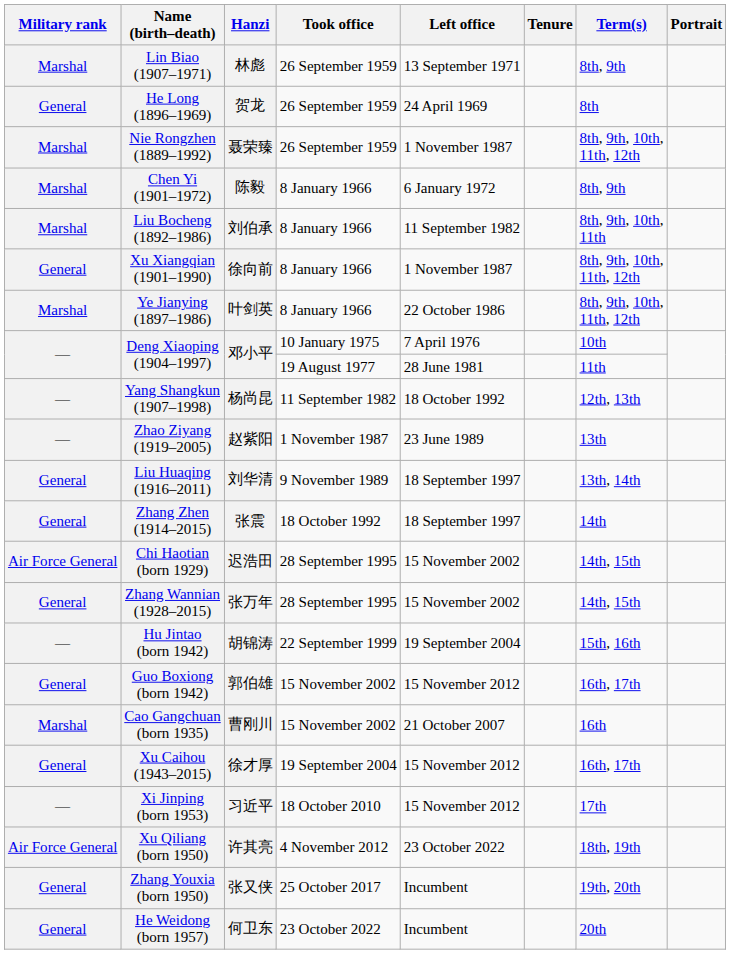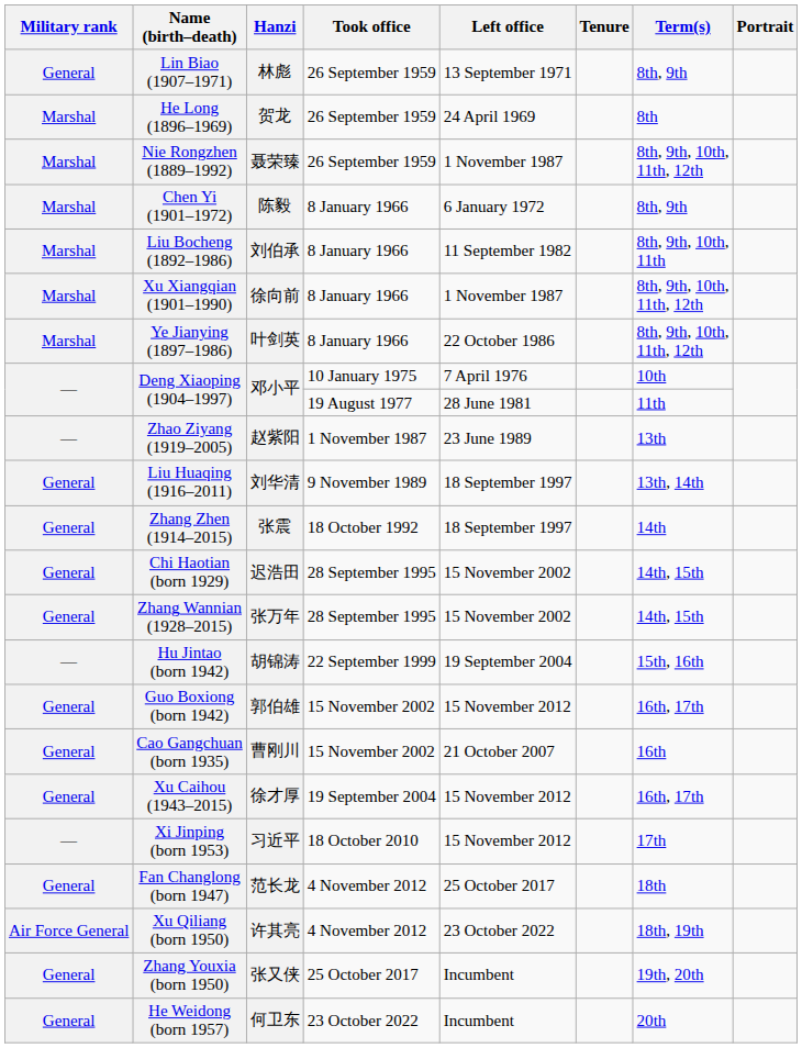Lin Biao (1907–1971) | Military rank: Marshal -> General
He Long (1896–1969) | Military rank: General -> Marshal
Xu Xiangqian (1901–1990) | Military rank: General -> Marshal
- row: — | Yang Shangkun (1907–1998) | 杨尚昆 | 11 September 1982 | 18 October 1992 | 12th, 13th
Chi Haotian (born 1929) | Military rank: Air Force General -> General
Cao Gangchuan (born 1935) | Military rank: Marshal -> General
+ row: General | Fan Changlong (born 1947) | 范长龙 | 4 November 2012 | 25 October 2017 | 18th
